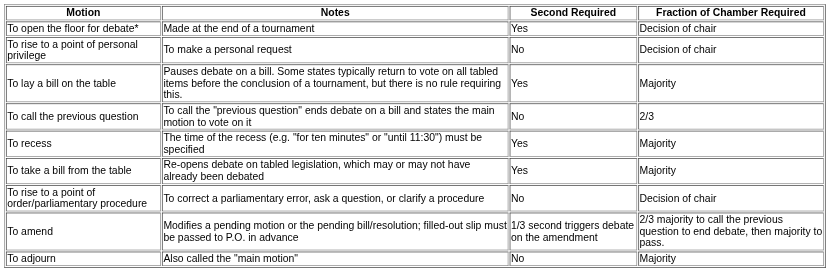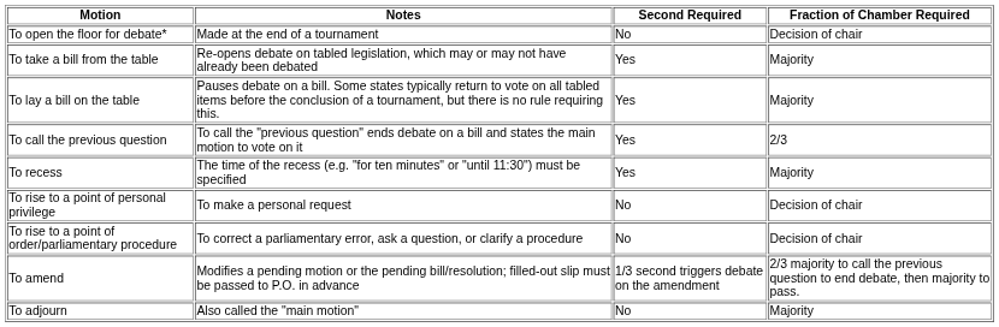To open the floor for debate* | Second Required: Yes -> No
rows swapped: To take a bill from the table <-> To rise to a point of personal privilege
To call the previous question | Second Required: No -> Yes
